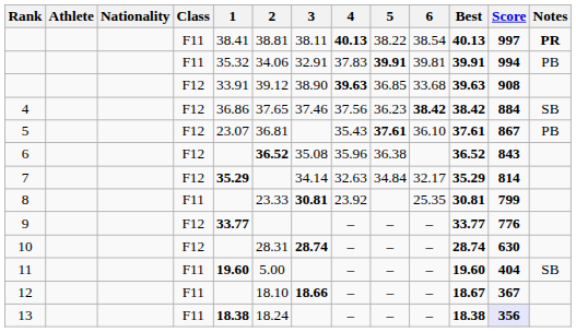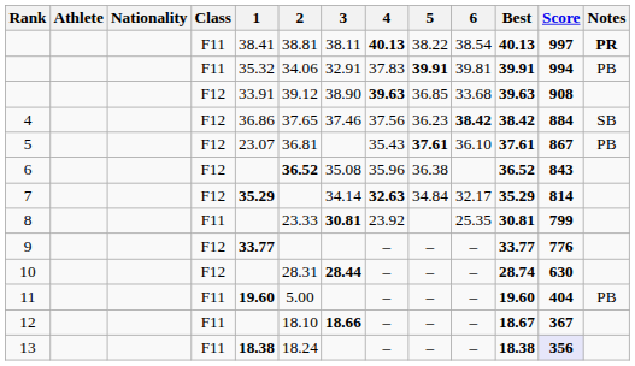7 | 4: normal -> bold
10 | 3: 28.74 -> 28.44
11 | Notes: SB -> PB
